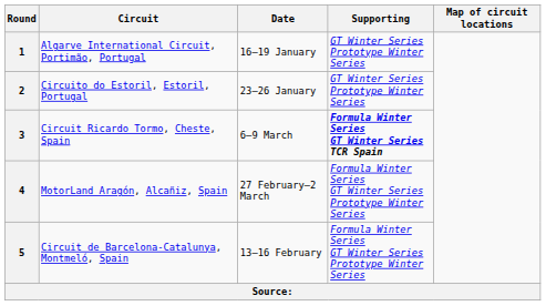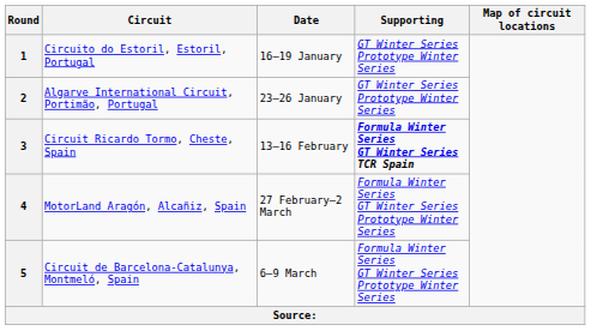1 | Circuit: Algarve International Circuit, Portimão, Portugal -> Circuito do Estoril, Estoril, Portugal
2 | Circuit: Circuito do Estoril, Estoril, Portugal -> Algarve International Circuit, Portimão, Portugal
3 | Date: 6–9 March -> 13–16 February
5 | Date: 13–16 February -> 6–9 March
